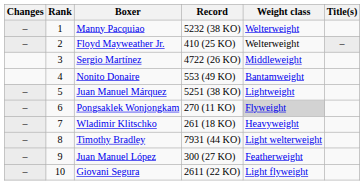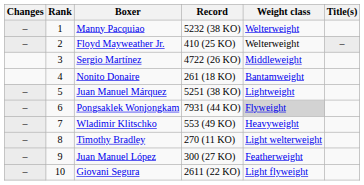Nonito Donaire | Record: 553 (49 KO) -> 261 (18 KO)
Pongsaklek Wonjongkam | Record: 270 (11 KO) -> 7931 (44 KO)
Wladimir Klitschko | Record: 261 (18 KO) -> 553 (49 KO)
Timothy Bradley | Record: 7931 (44 KO) -> 270 (11 KO)
